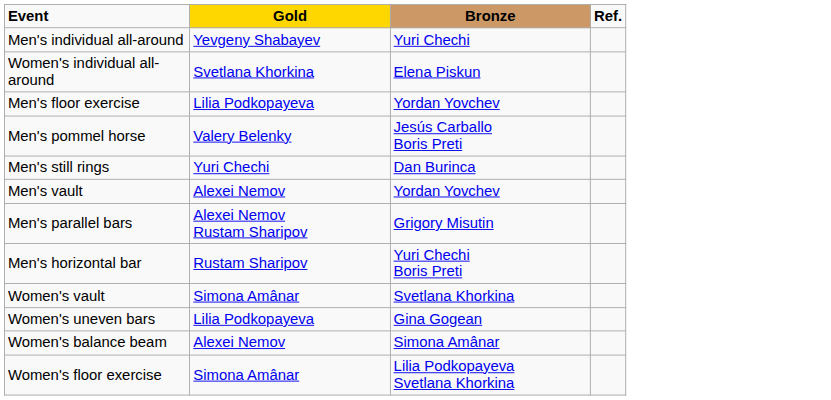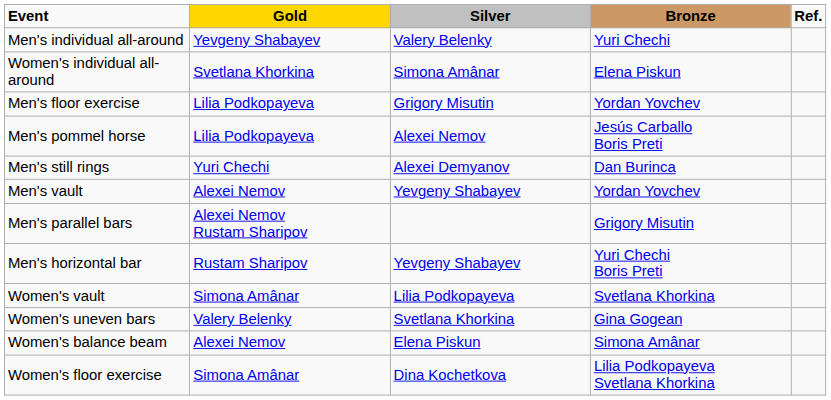+ column: Silver | Valery Belenky | Simona Amânar | Grigory Misutin | Alexei Nemov | Alexei Demyanov | Yevgeny Shabayev | Yevgeny Shabayev | Lilia Podkopayeva | Svetlana Khorkina | Elena Piskun | Dina Kochetkova
Men's pommel horse | Gold: Valery Belenky -> Lilia Podkopayeva
Women's uneven bars | Gold: Lilia Podkopayeva -> Valery Belenky
